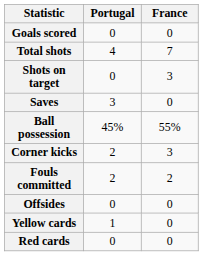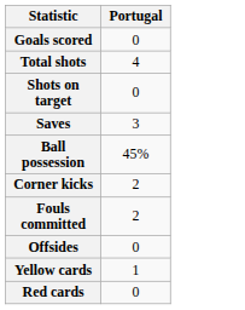- column: France | 0 | 7 | 3 | 0 | 55% | 3 | 2 | 0 | 0 | 0
